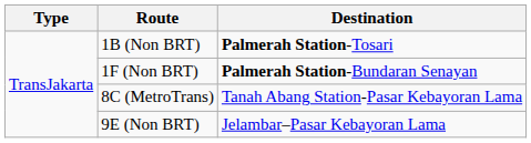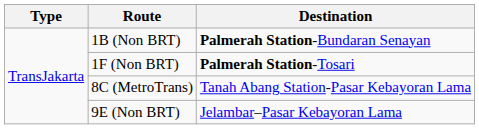1B (Non BRT) | Destination: Palmerah Station-Tosari -> Palmerah Station-Bundaran Senayan
1F (Non BRT) | Destination: Palmerah Station-Bundaran Senayan -> Palmerah Station-Tosari
